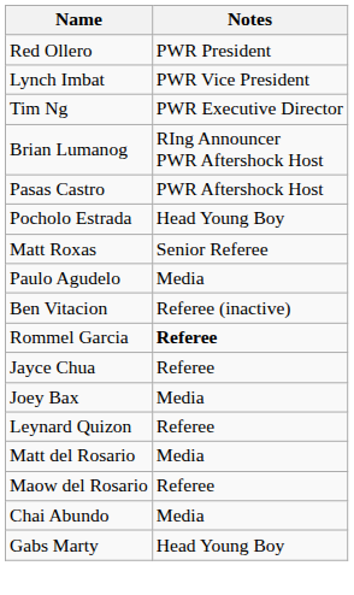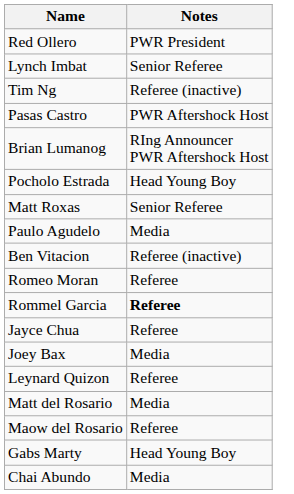Lynch Imbat | Notes: PWR Vice President -> Senior Referee
Tim Ng | Notes: PWR Executive Director -> Referee (inactive)
rows swapped: Brian Lumanog <-> Pasas Castro
+ row: Romeo Moran | Referee
rows swapped: Chai Abundo <-> Gabs Marty
